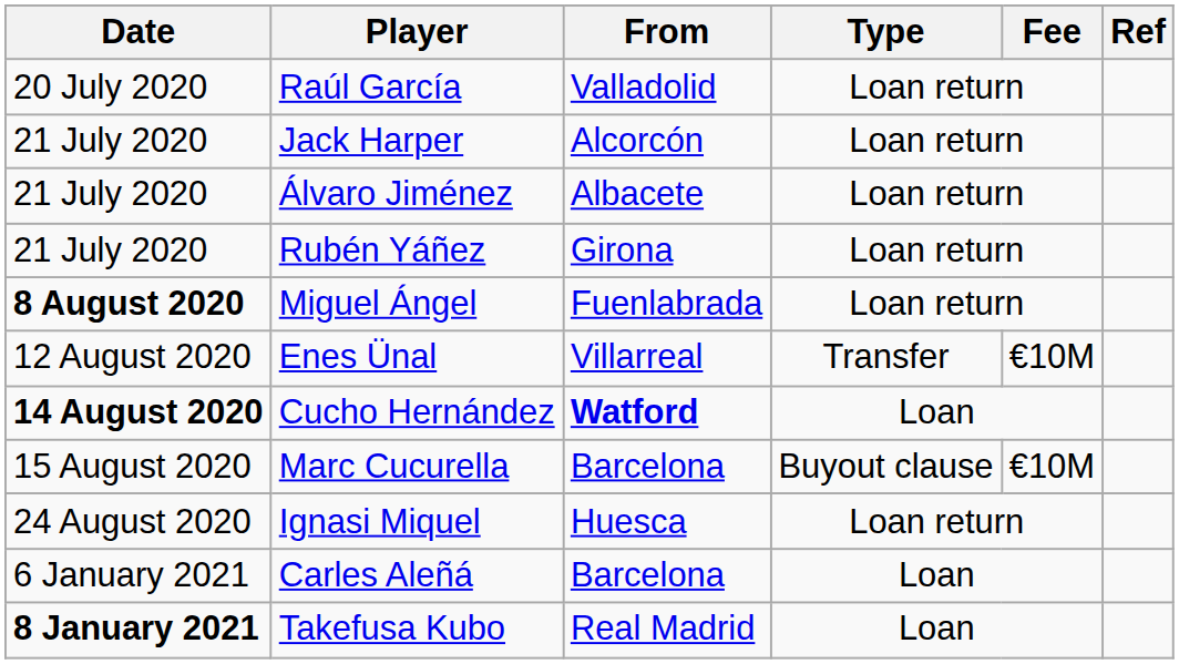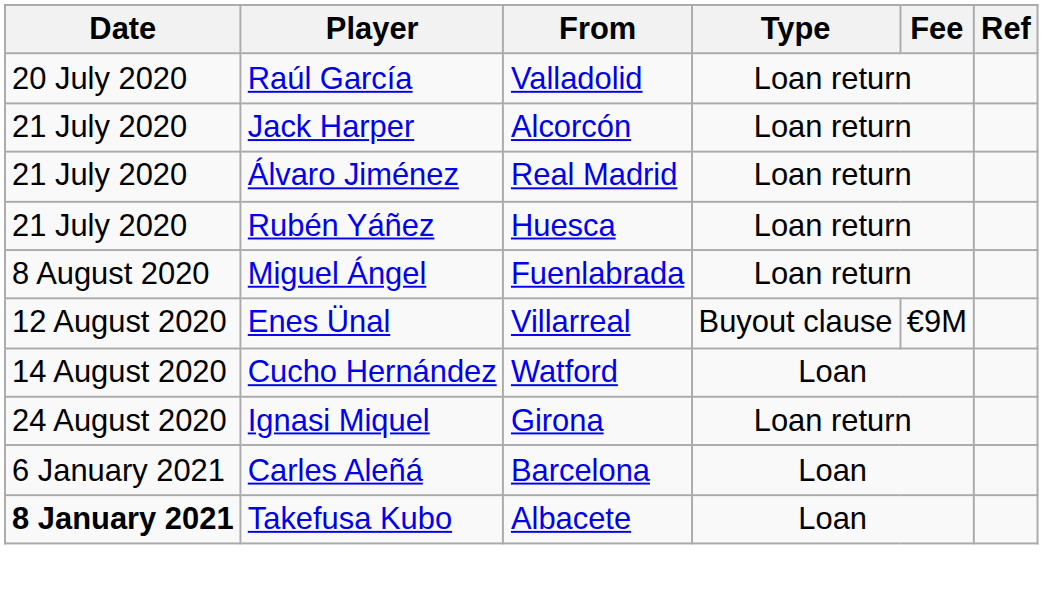Álvaro Jiménez | From: Albacete -> Real Madrid
Rubén Yáñez | From: Girona -> Huesca
Miguel Ángel | Date: bold -> normal
Enes Ünal | Type: Transfer -> Buyout clause
Enes Ünal | Fee: €10M -> €9M
Cucho Hernández | Date: bold -> normal
Cucho Hernández | From: bold -> normal
- row: 15 August 2020 | Marc Cucurella | Barcelona | Buyout clause | €10M
Ignasi Miquel | From: Huesca -> Girona
Takefusa Kubo | From: Real Madrid -> Albacete
